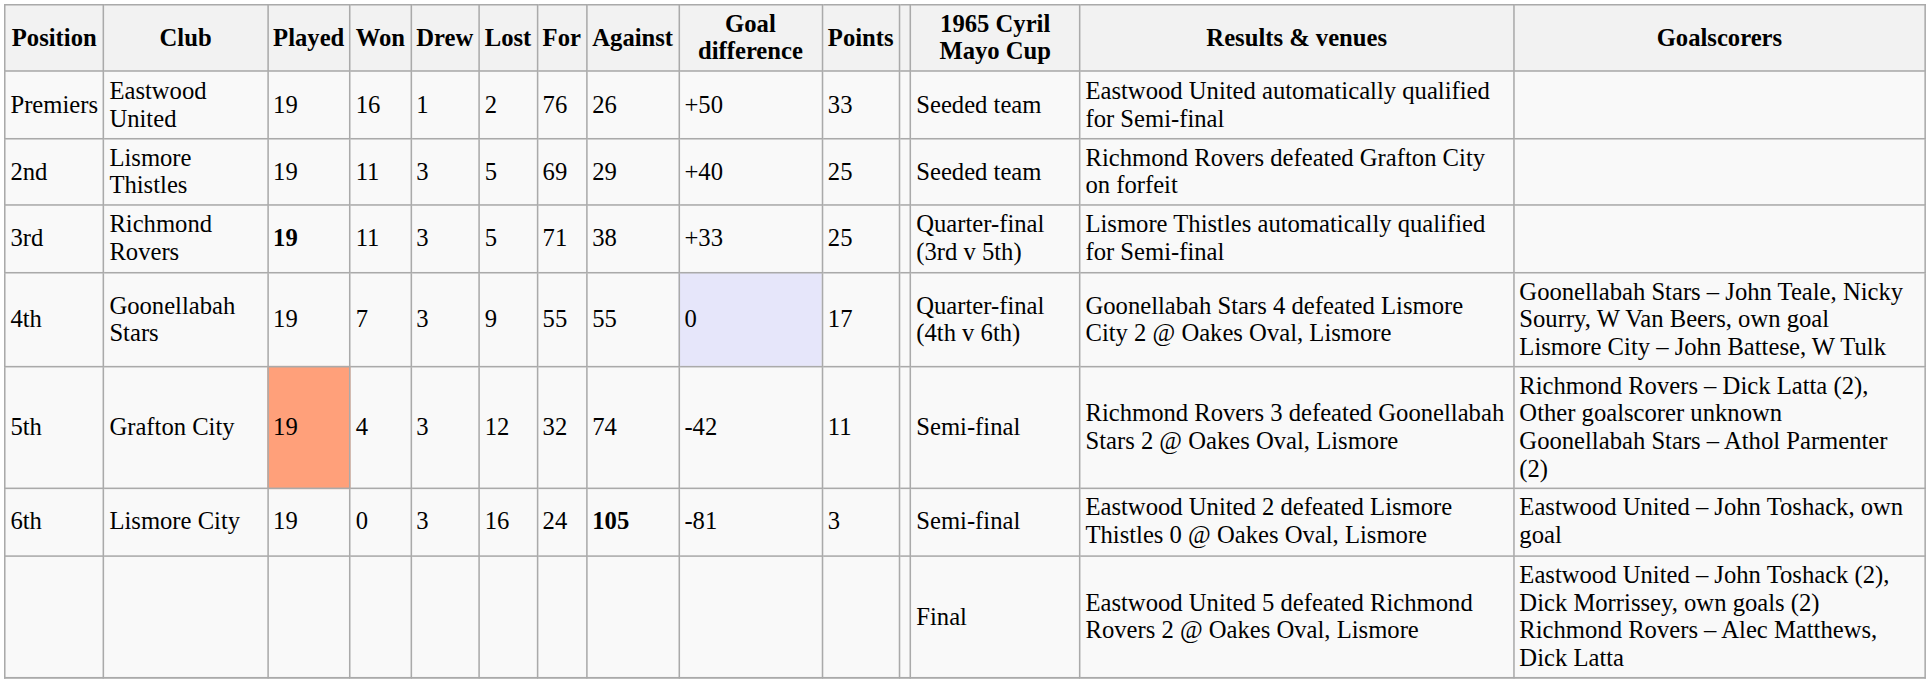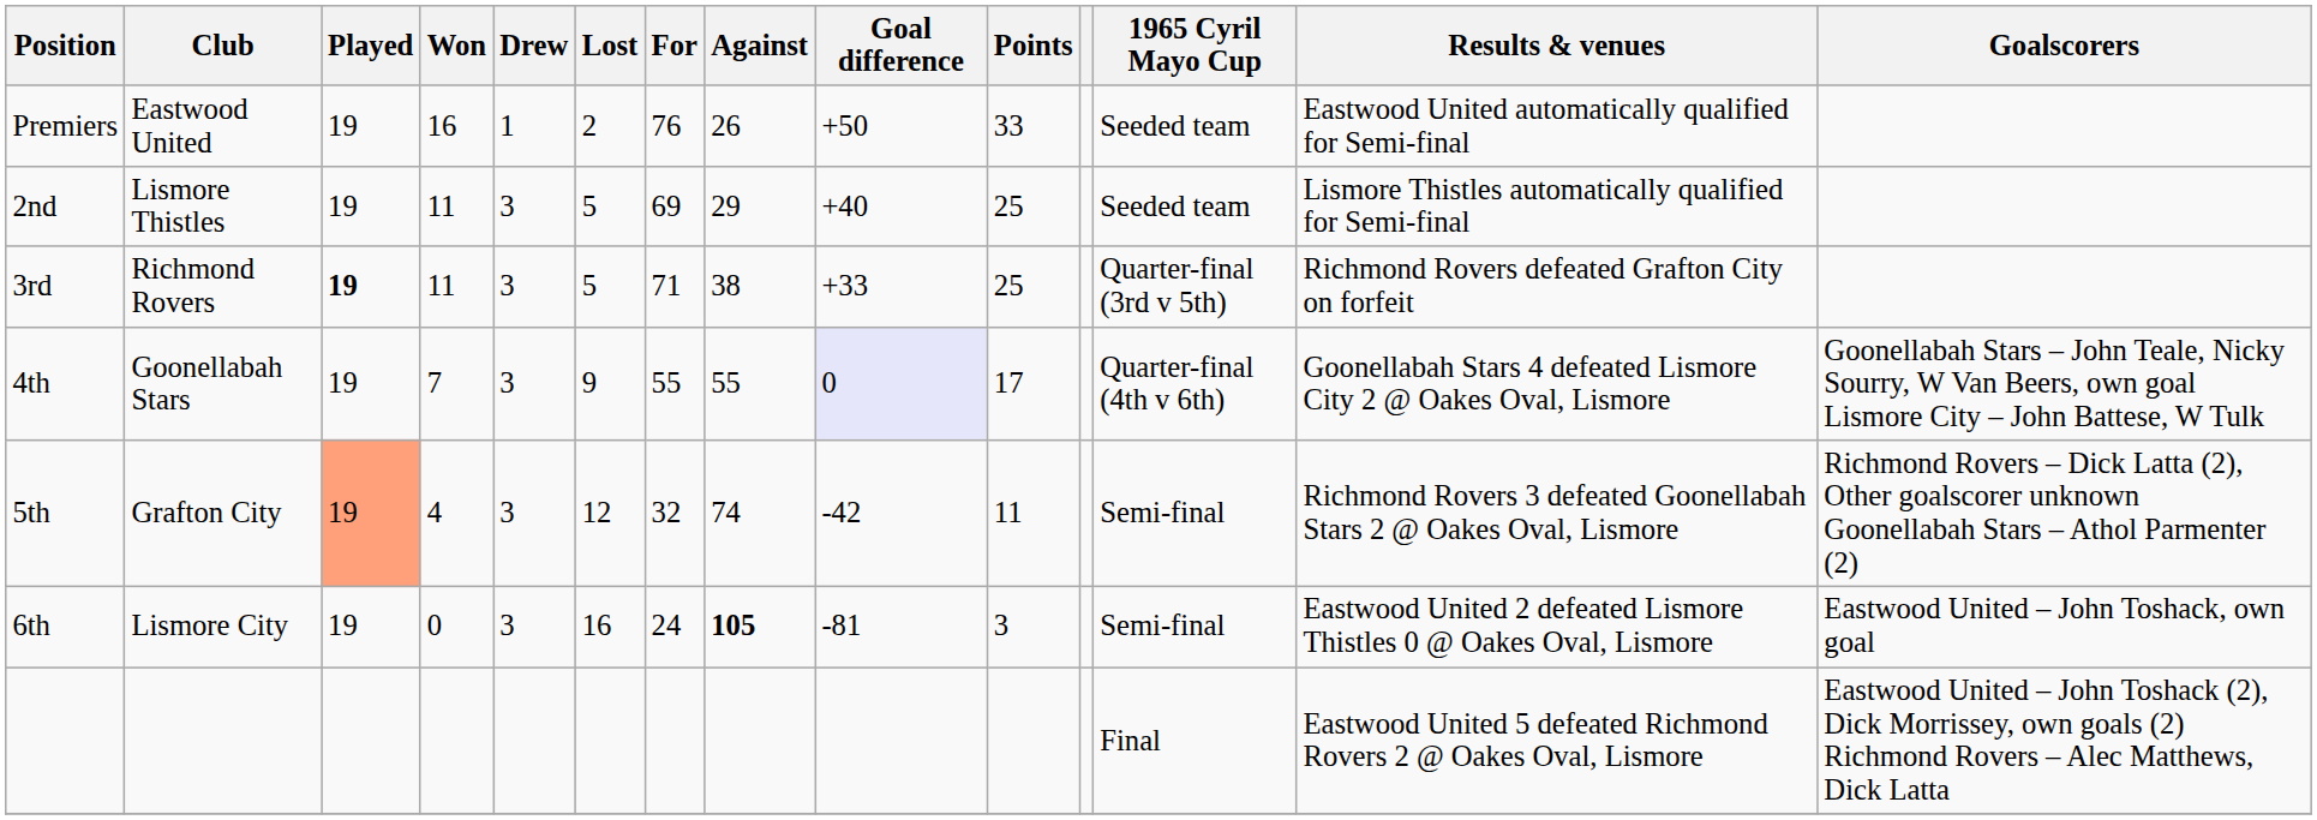2nd | Results & venues: Richmond Rovers defeated Grafton City on forfeit -> Lismore Thistles automatically qualified for Semi-final
3rd | Results & venues: Lismore Thistles automatically qualified for Semi-final -> Richmond Rovers defeated Grafton City on forfeit
